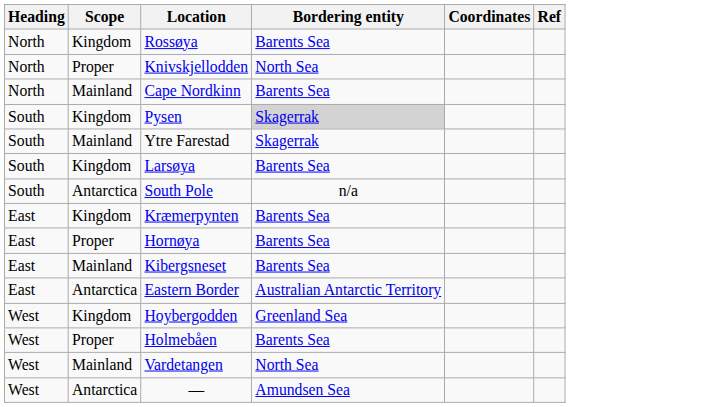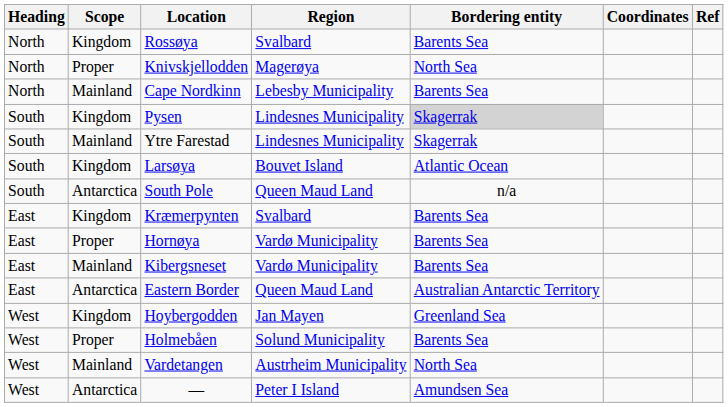+ column: Region | Svalbard | Magerøya | Lebesby Municipality | Lindesnes Municipality | Lindesnes Municipality | Bouvet Island | Queen Maud Land | Svalbard | Vardø Municipality | Vardø Municipality | Queen Maud Land | Jan Mayen | Solund Municipality | Austrheim Municipality | Peter I Island
Larsøya | Bordering entity: Barents Sea -> Atlantic Ocean
